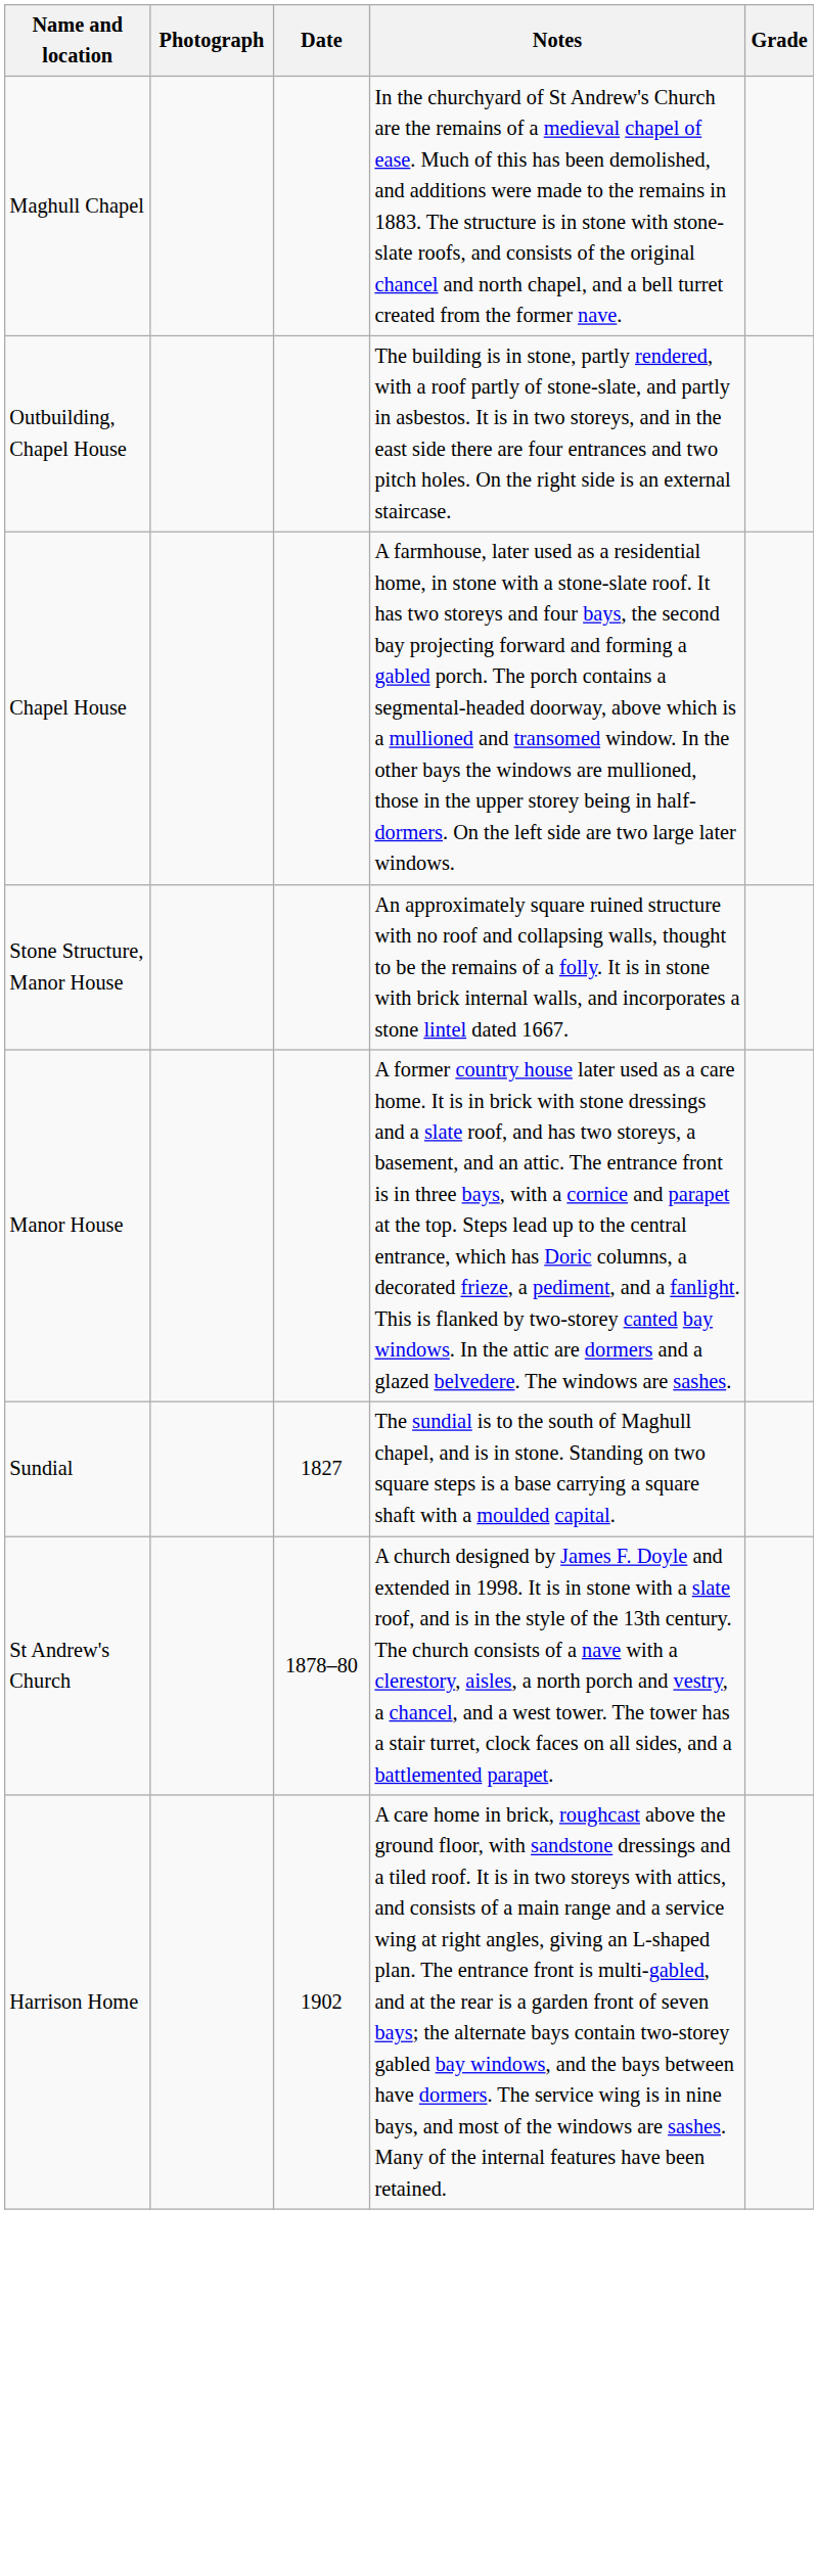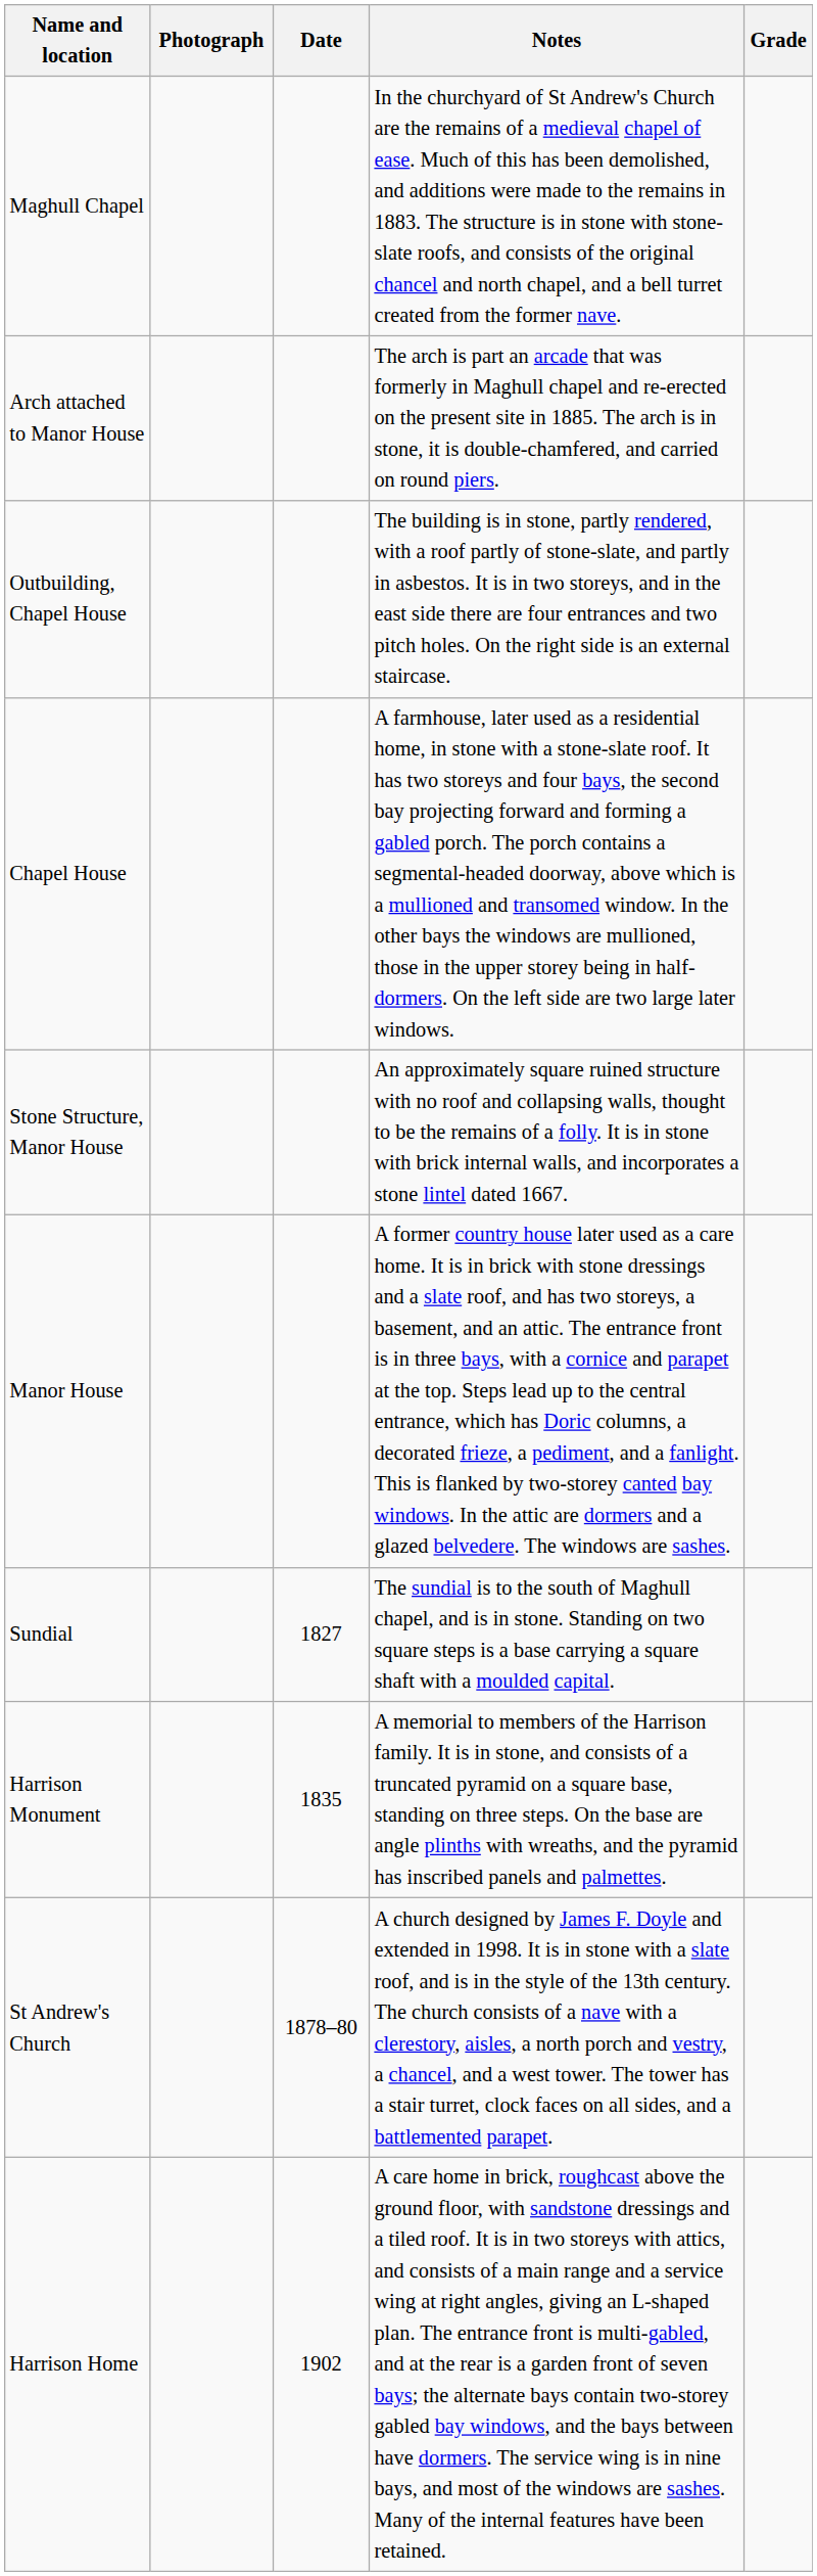+ row: Arch attached to Manor House | The arch is part an arcade that was formerly in Maghull chapel and re-erected on the present site in 1885. The arch is in stone, it is double-chamfered, and carried on round piers.
+ row: Harrison Monument | 1835 | A memorial to members of the Harrison family. It is in stone, and consists of a truncated pyramid on a square base, standing on three steps. On the base are angle plinths with wreaths, and the pyramid has inscribed panels and palmettes.
